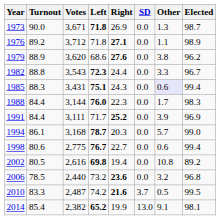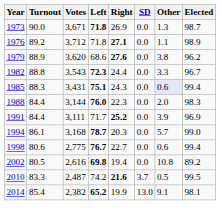1988 | Other: 1.7 -> 2.0
- row: 2006 | 78.5 | 2,440 | 73.2 | 23.6 | 0.0 | 3.2 | 96.8
